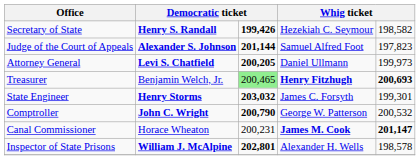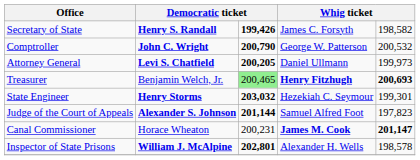Secretary of State | column 4: Hezekiah C. Seymour -> James C. Forsyth
rows swapped: Comptroller <-> Judge of the Court of Appeals
State Engineer | column 4: James C. Forsyth -> Hezekiah C. Seymour
